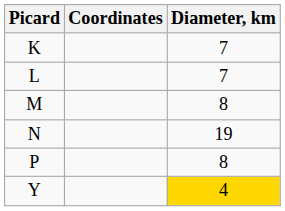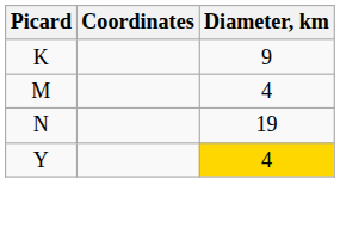K | Diameter, km: 7 -> 9
- row: L | 7
M | Diameter, km: 8 -> 4
- row: P | 8
